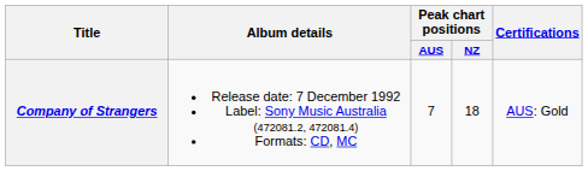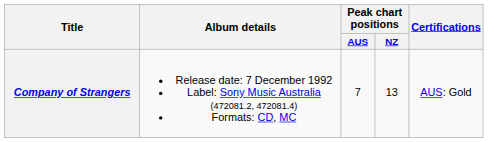Company of Strangers | Peak chart positions / NZ: 18 -> 13
